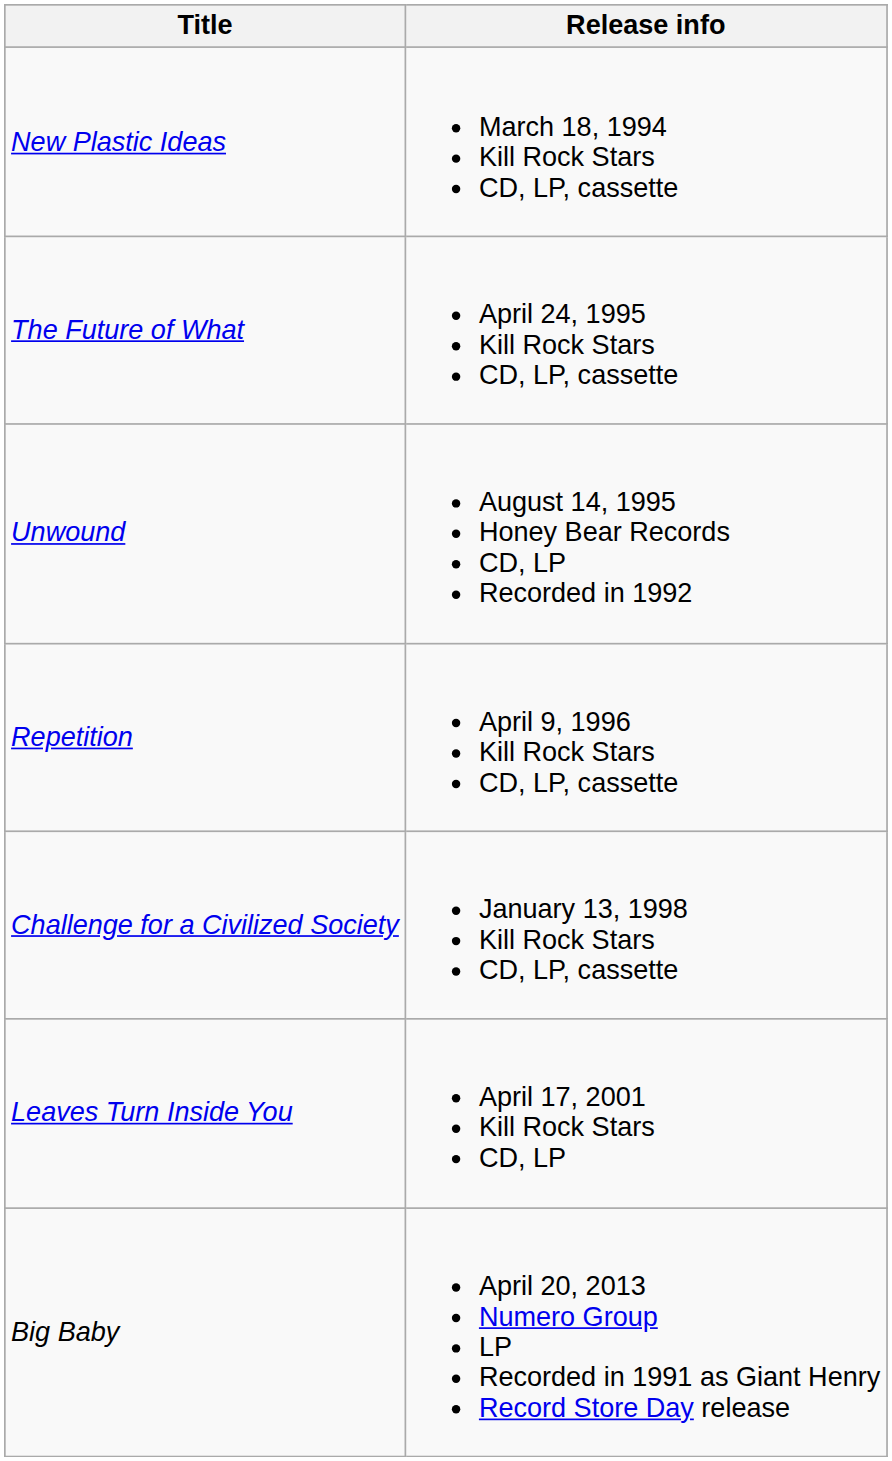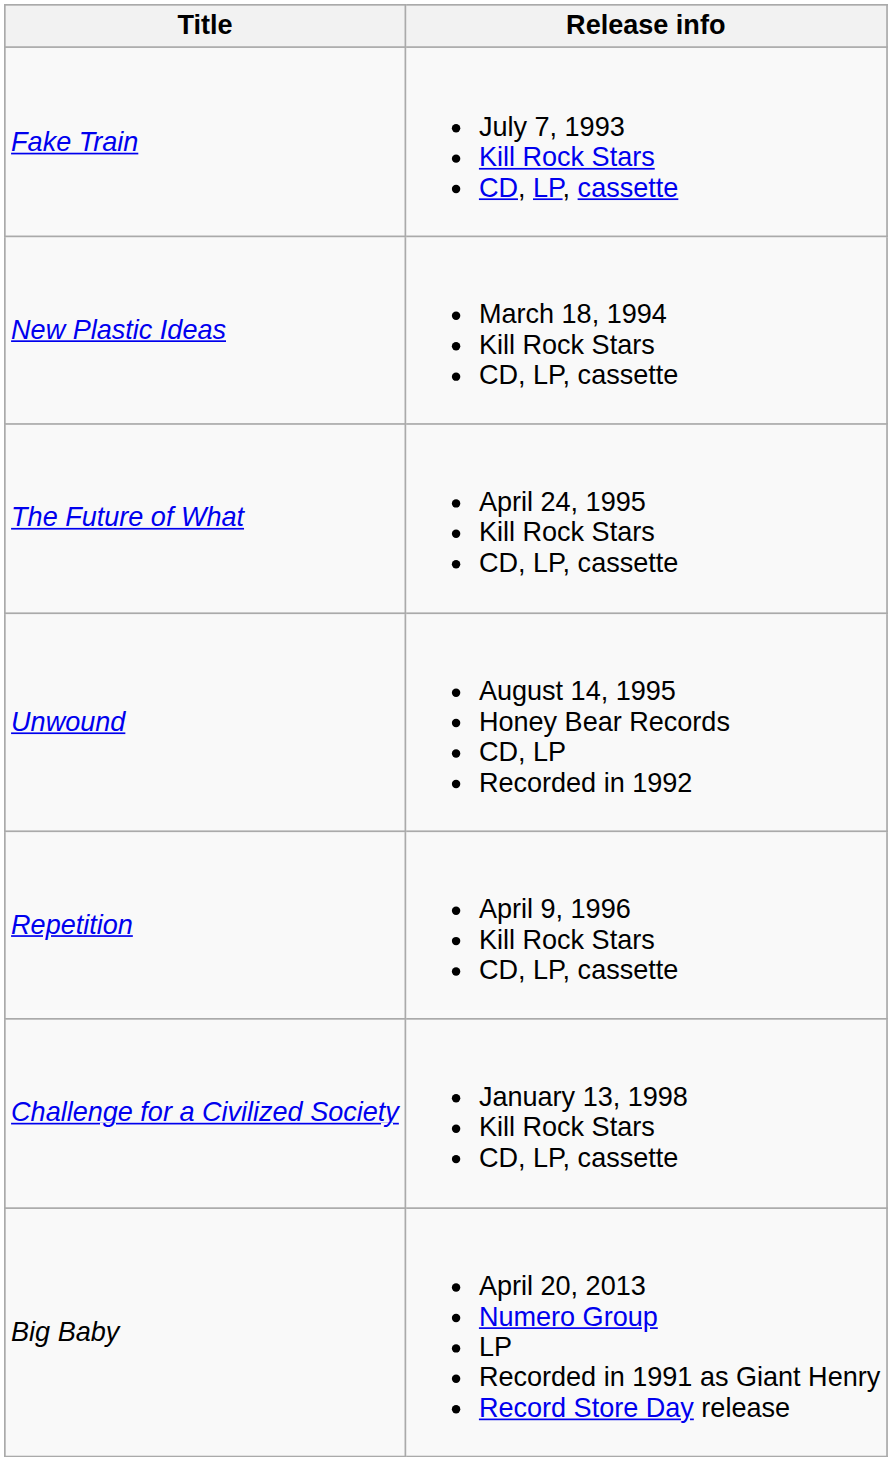+ row: Fake Train | July 7, 1993 Kill Rock Stars CD, LP, cassette
- row: Leaves Turn Inside You | April 17, 2001 Kill Rock Stars CD, LP
